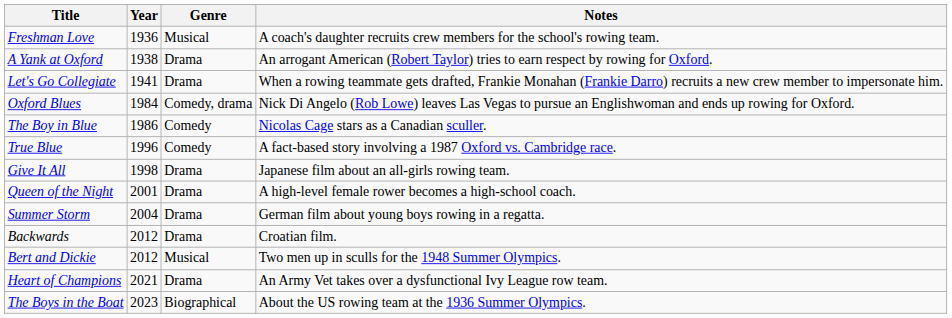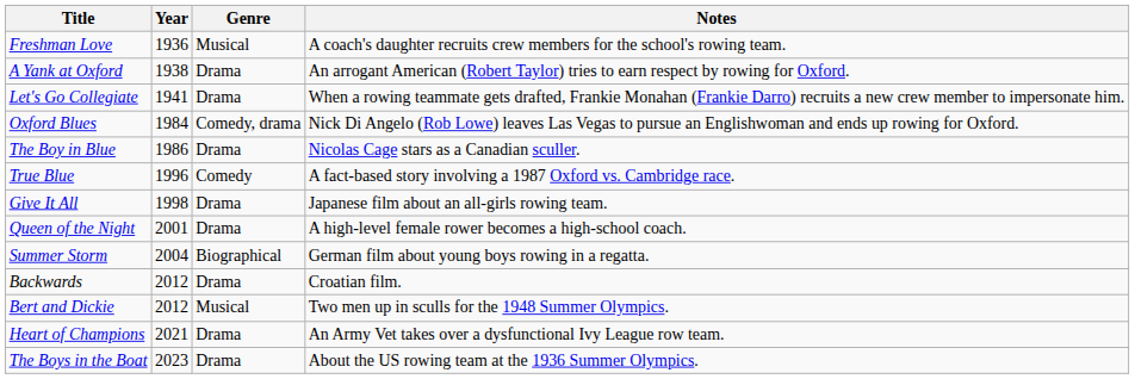The Boy in Blue | Genre: Comedy -> Drama
Summer Storm | Genre: Drama -> Biographical
The Boys in the Boat | Genre: Biographical -> Drama
